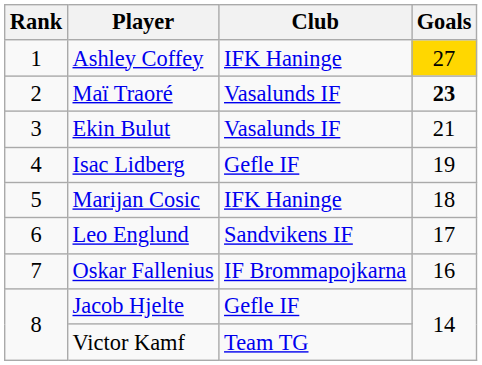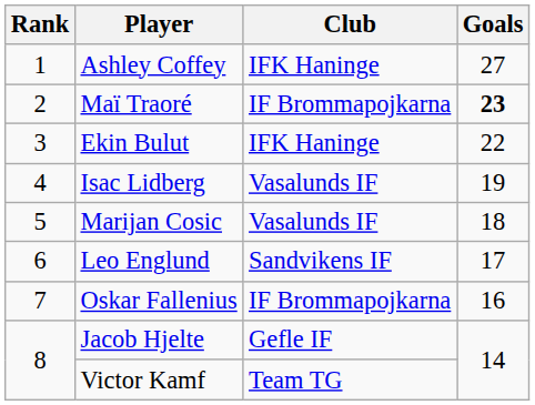Ashley Coffey | Goals: gold background -> no background
Maï Traoré | Club: Vasalunds IF -> IF Brommapojkarna
Ekin Bulut | Club: Vasalunds IF -> IFK Haninge
Ekin Bulut | Goals: 21 -> 22
Isac Lidberg | Club: Gefle IF -> Vasalunds IF
Marijan Cosic | Club: IFK Haninge -> Vasalunds IF
